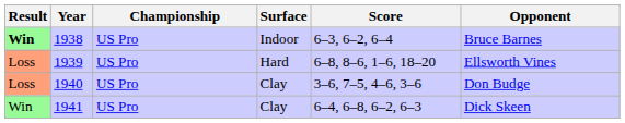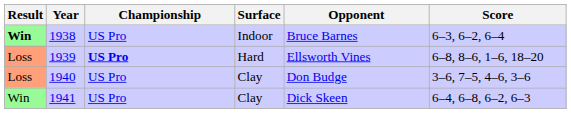columns swapped: Opponent <-> Score
1939 | Championship: normal -> bold
